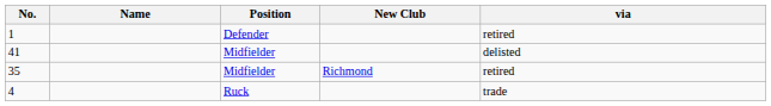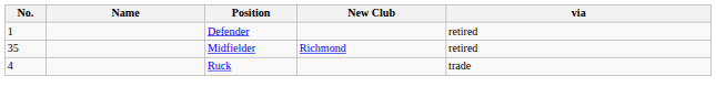- row: 41 | Midfielder | delisted
